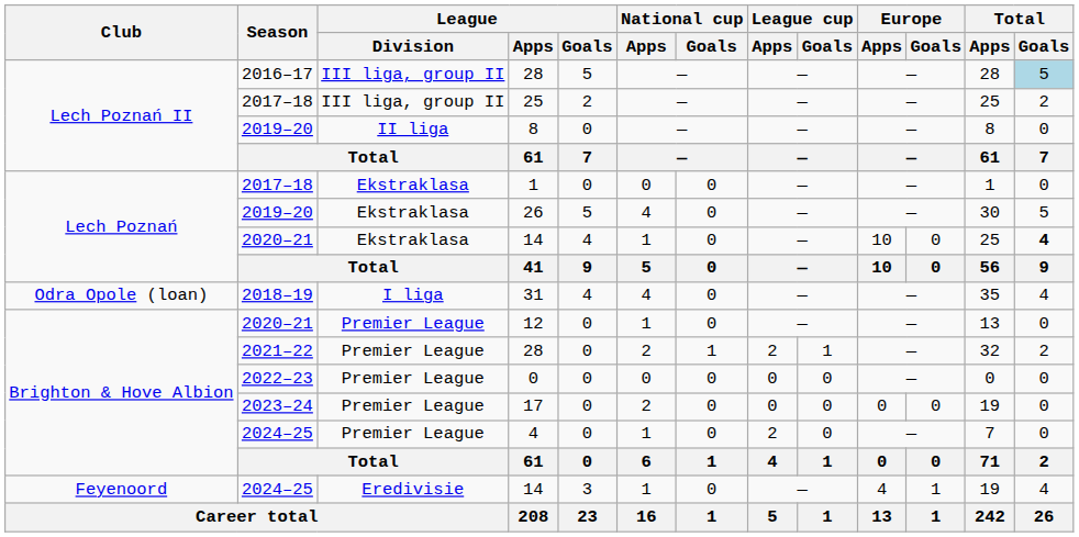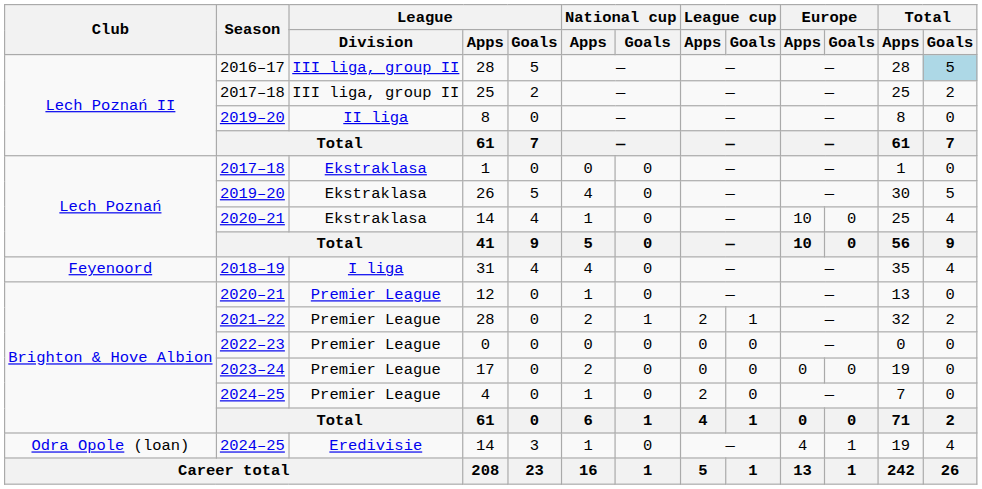2020–21 / 14 | Total / Goals: bold -> normal
31 | Club: Odra Opole (loan) -> Feyenoord
2024–25 / 14 | Club: Feyenoord -> Odra Opole (loan)
